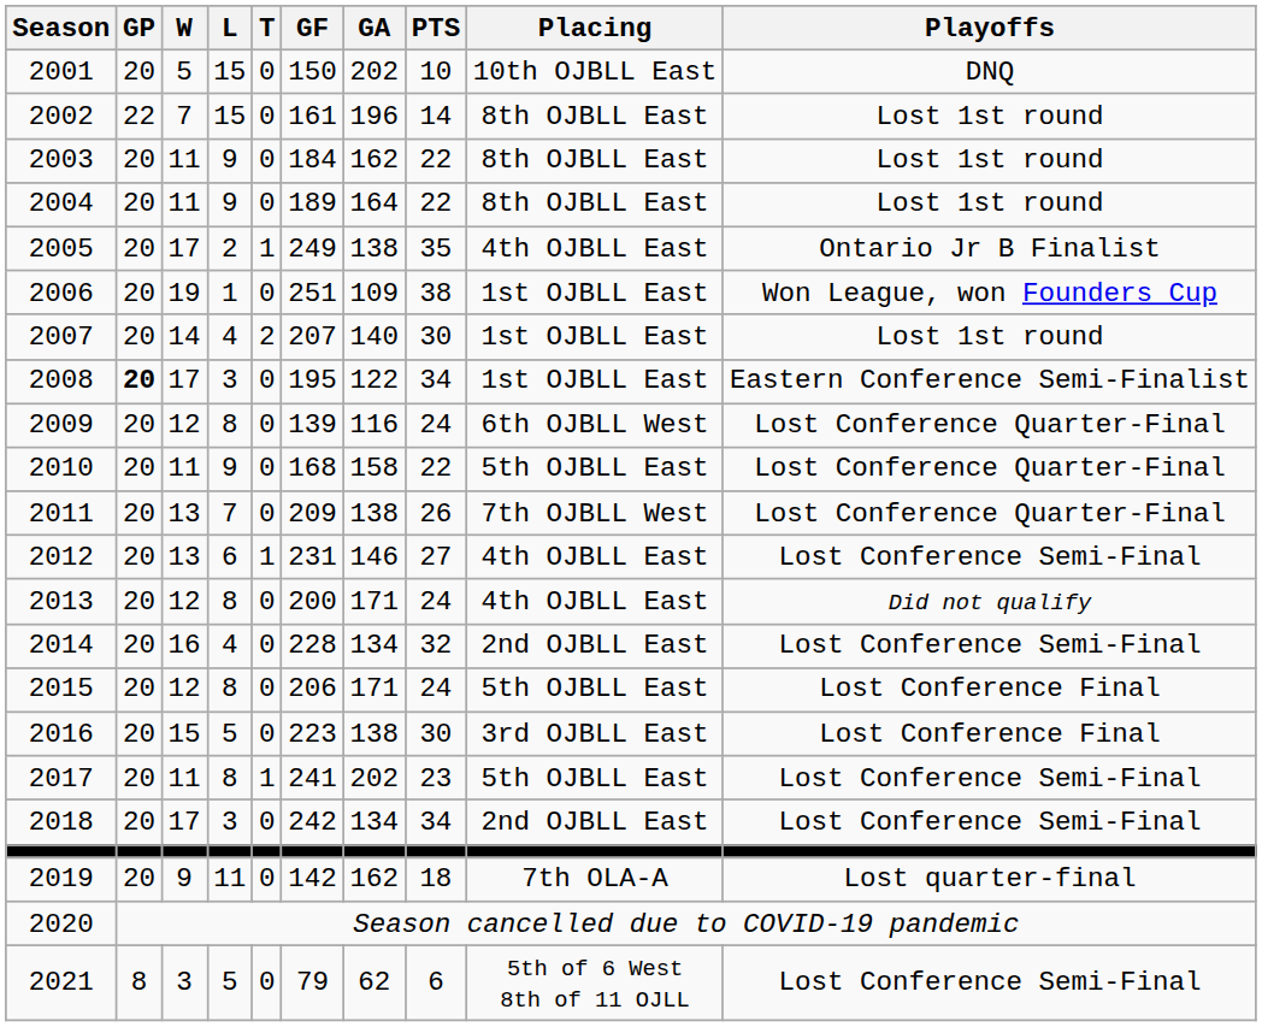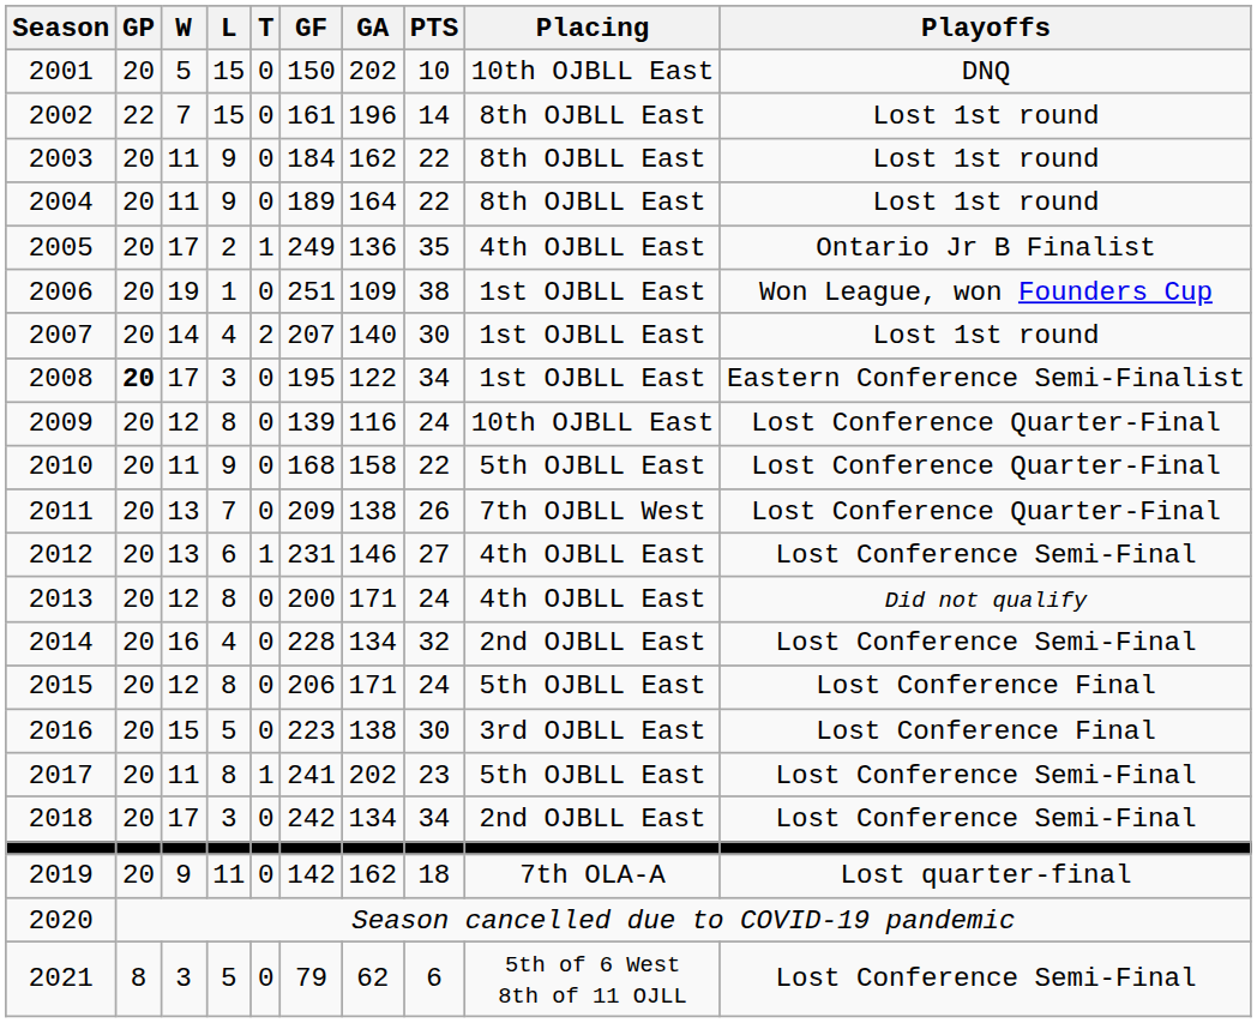2005 | GA: 138 -> 136
2009 | Placing: 6th OJBLL West -> 10th OJBLL East
